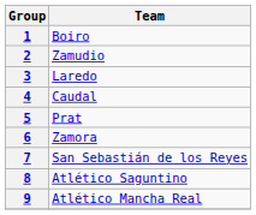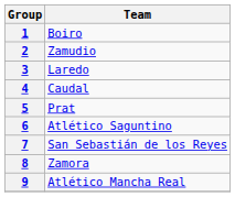6 | Team: Zamora -> Atlético Saguntino
8 | Team: Atlético Saguntino -> Zamora
